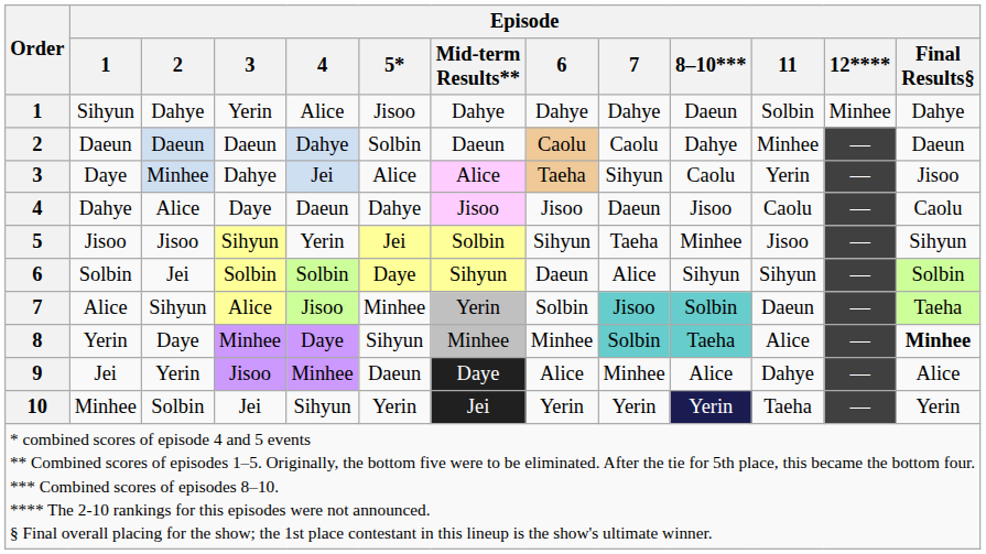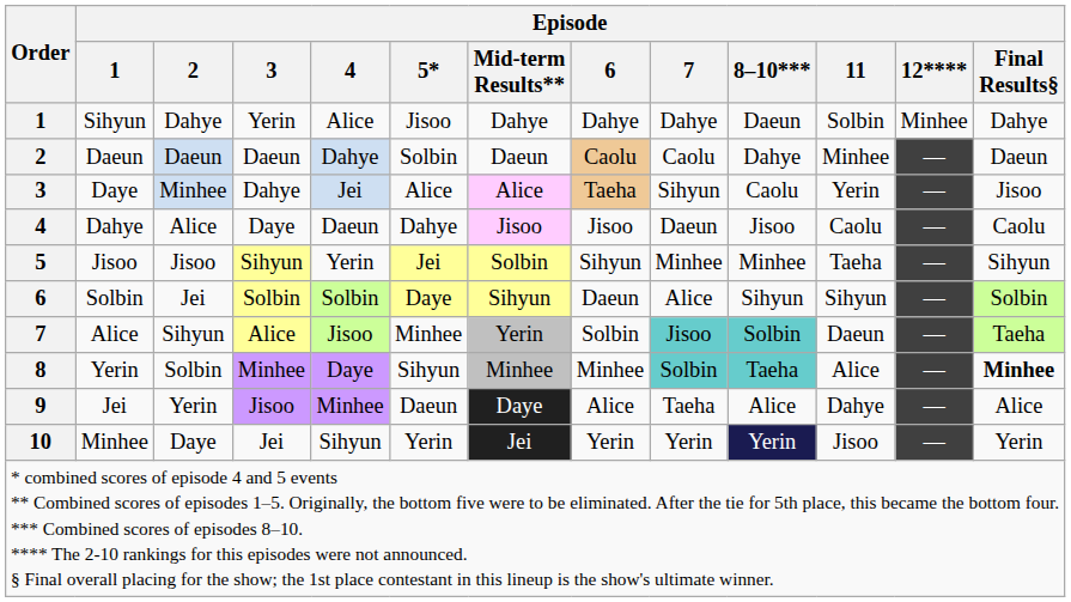5 | Episode / 7: Taeha -> Minhee
5 | Episode / 11: Jisoo -> Taeha
8 | Episode / 2: Daye -> Solbin
9 | Episode / 7: Minhee -> Taeha
10 | Episode / 2: Solbin -> Daye
10 | Episode / 11: Taeha -> Jisoo
